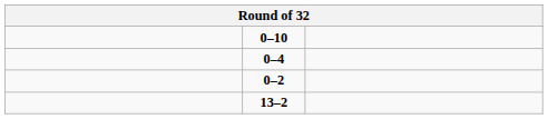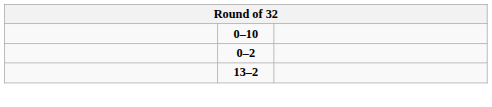- row: 0–4
